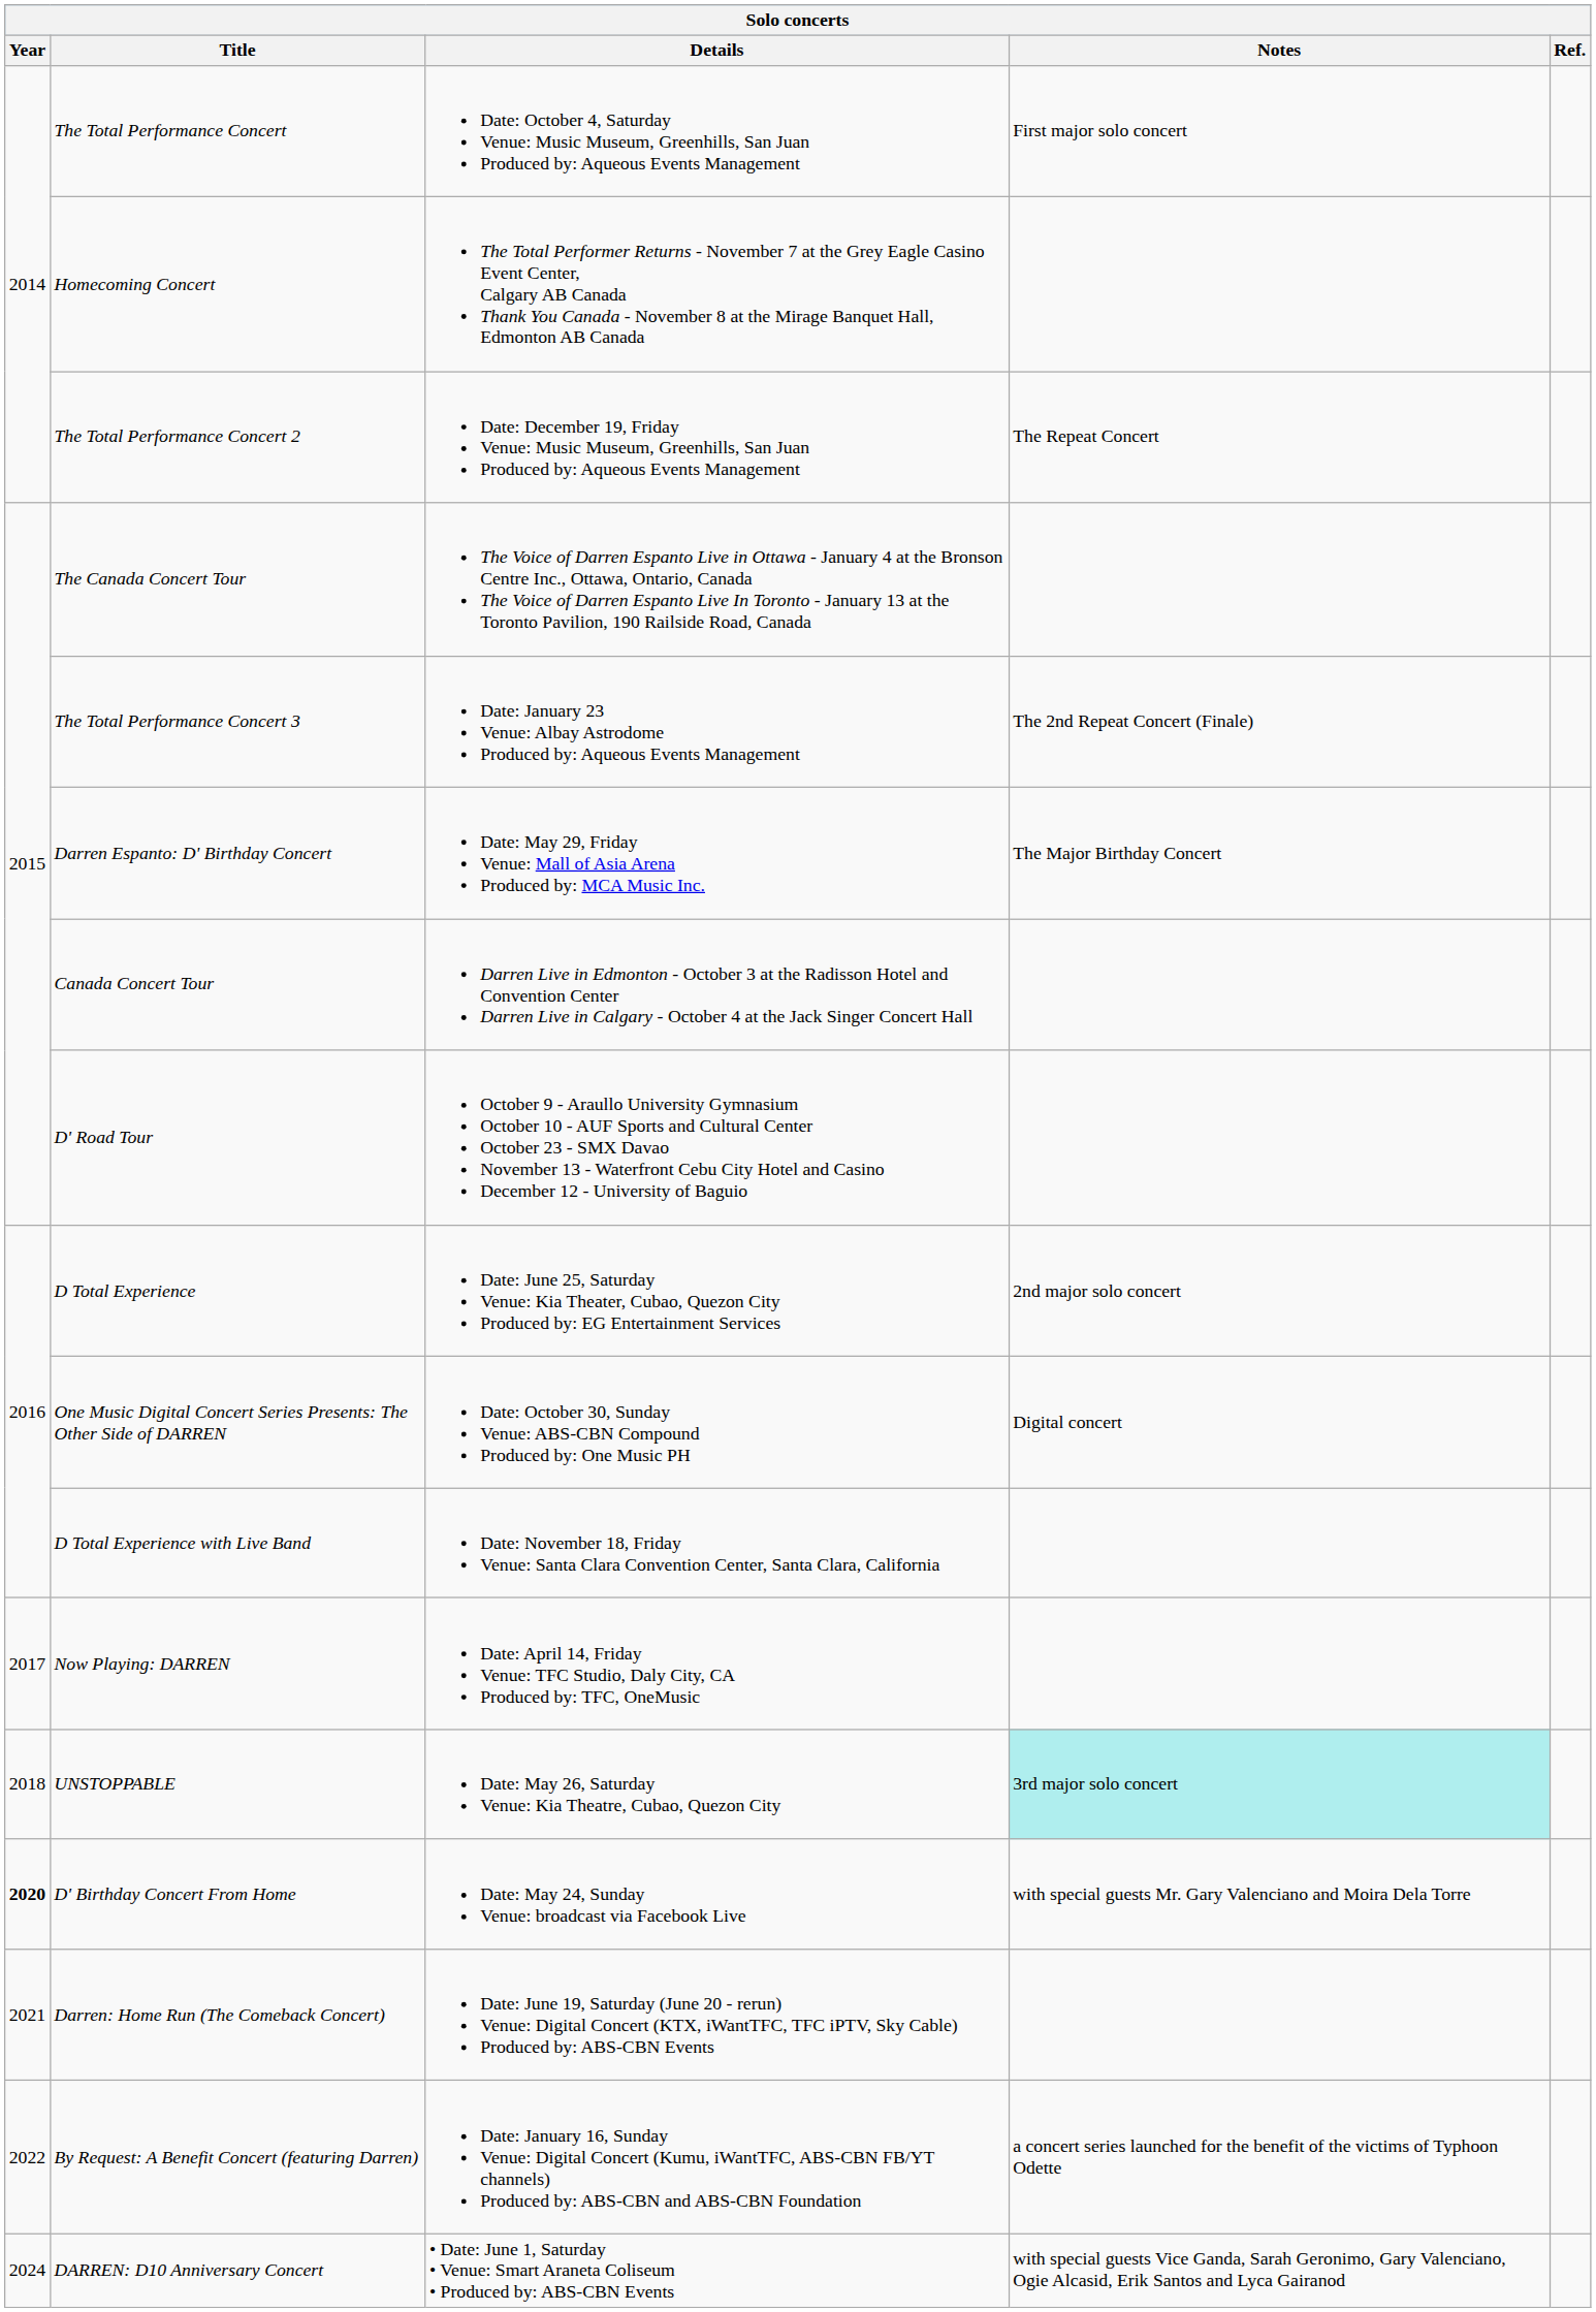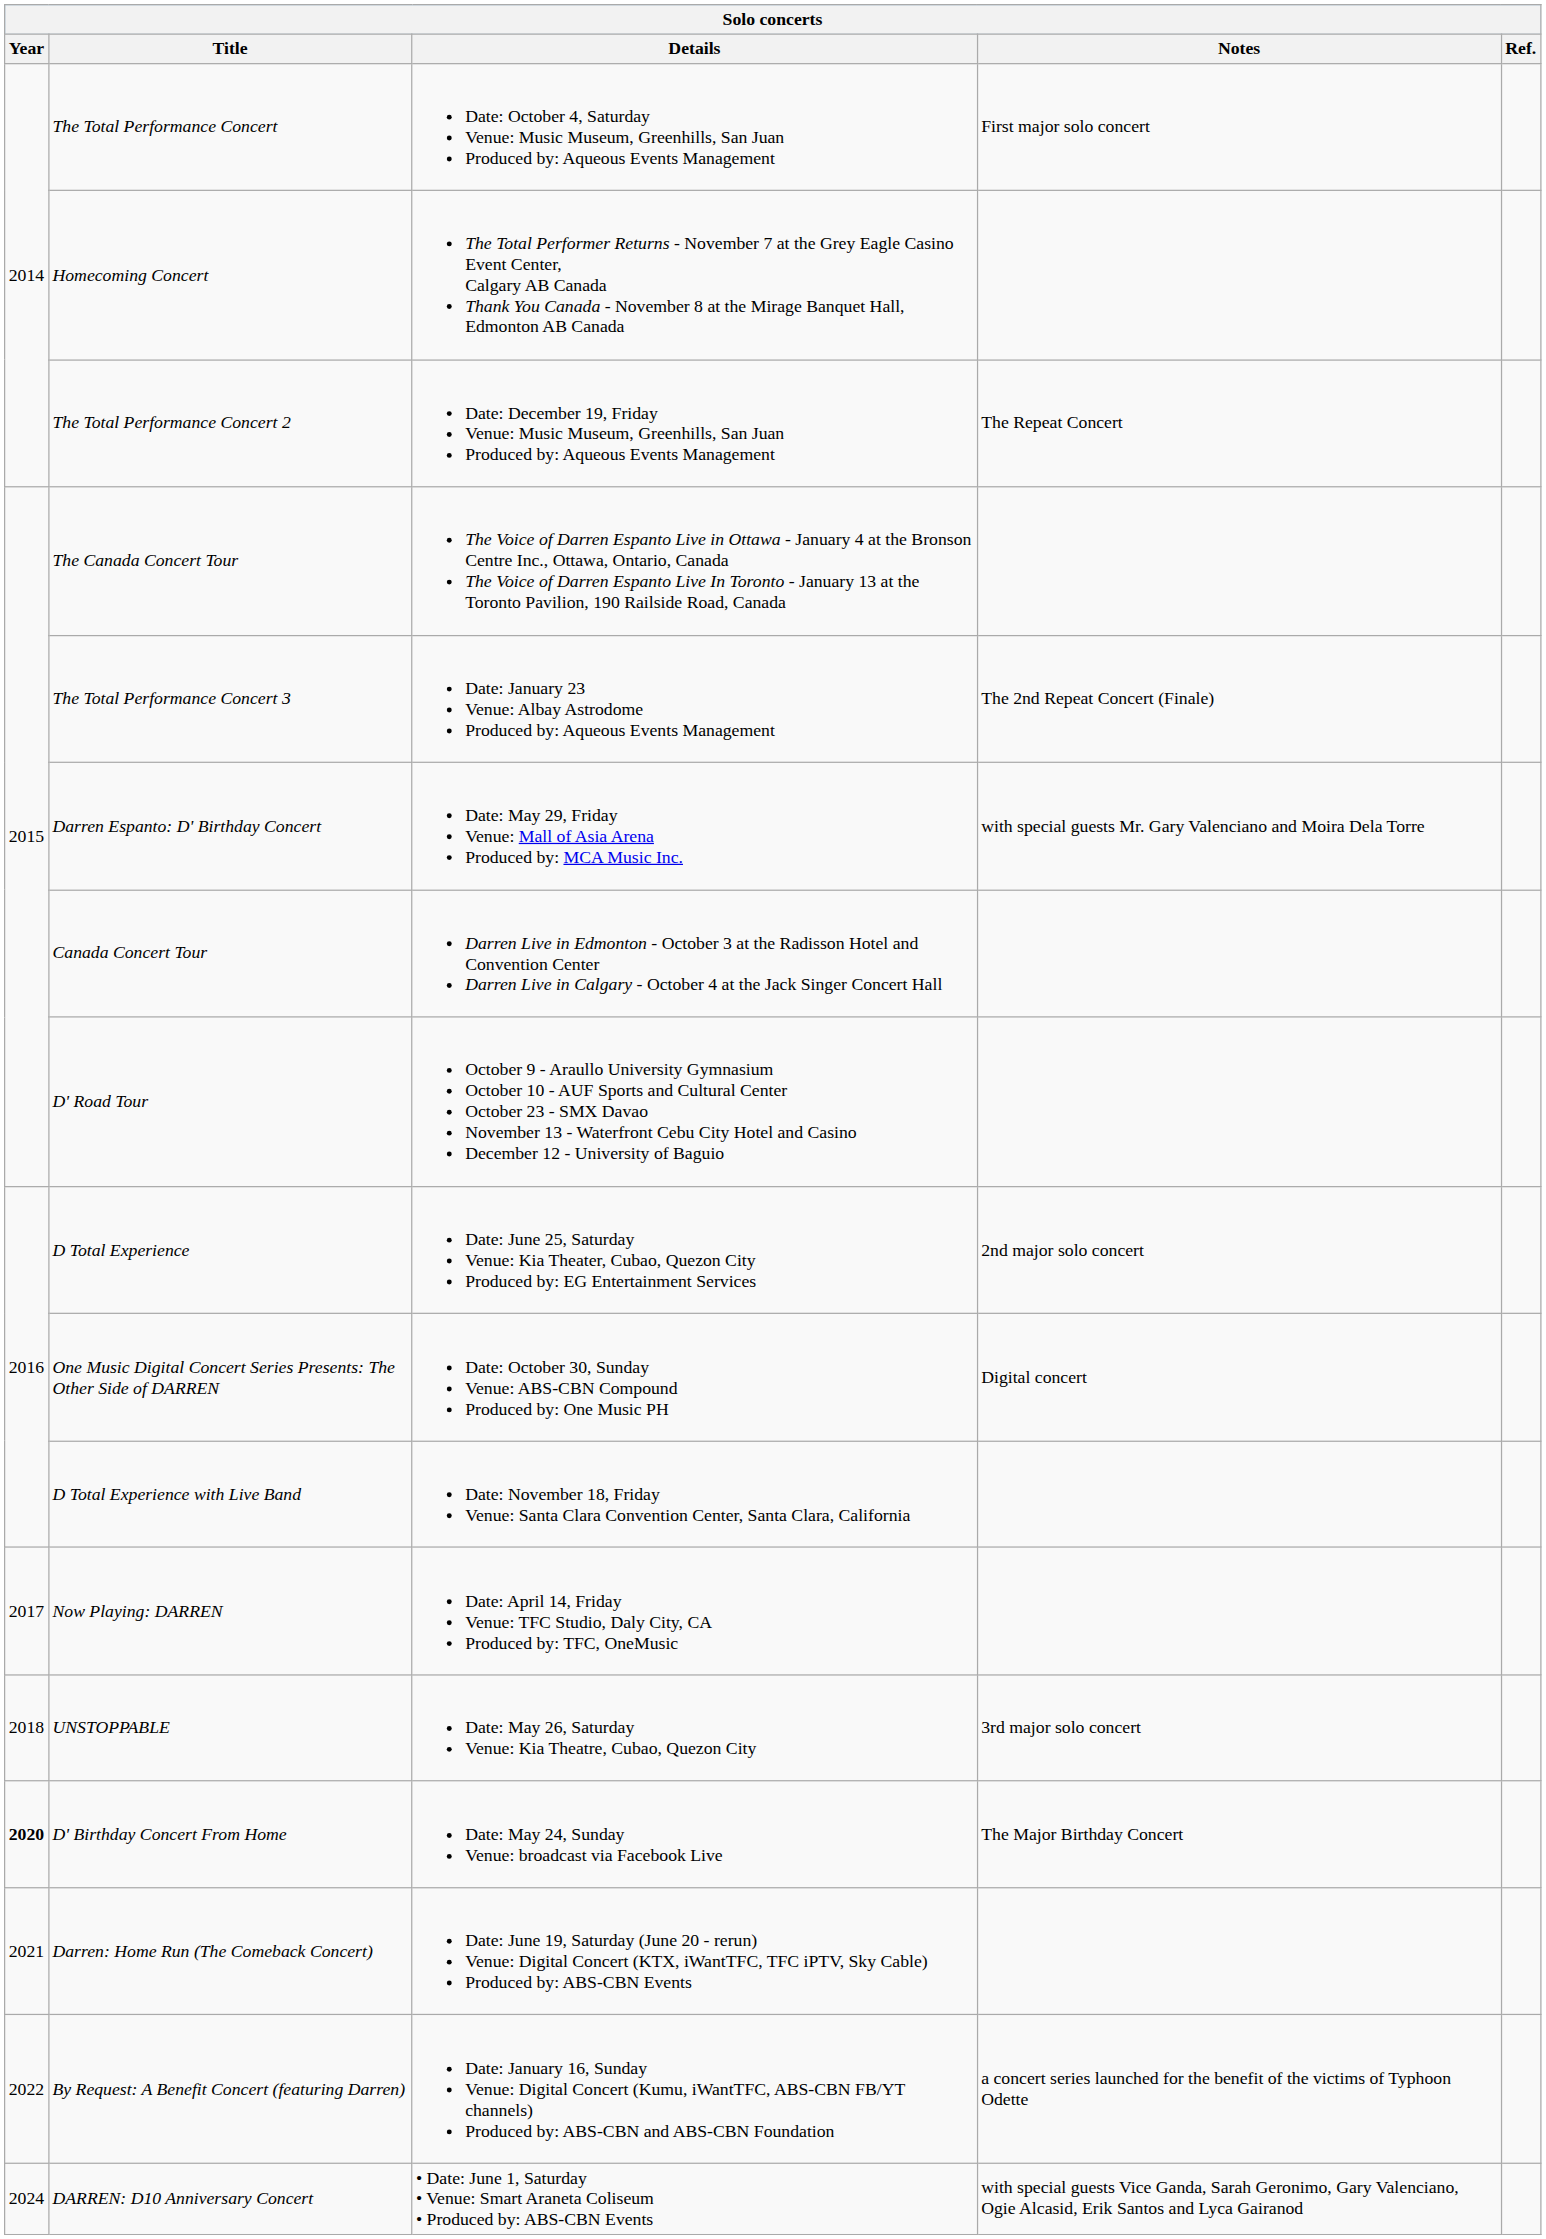Darren Espanto: D' Birthday Concert | Notes: The Major Birthday Concert -> with special guests Mr. Gary Valenciano and Moira Dela Torre
UNSTOPPABLE | Notes: paleturquoise background -> no background
D' Birthday Concert From Home | Notes: with special guests Mr. Gary Valenciano and Moira Dela Torre -> The Major Birthday Concert
